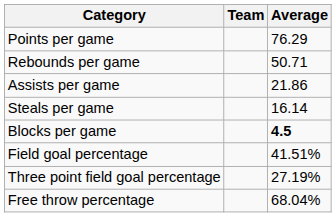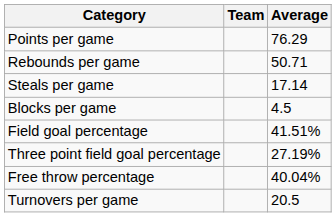- row: Assists per game | 21.86
Steals per game | Average: 16.14 -> 17.14
Blocks per game | Average: bold -> normal
Free throw percentage | Average: 68.04% -> 40.04%
+ row: Turnovers per game | 20.5
